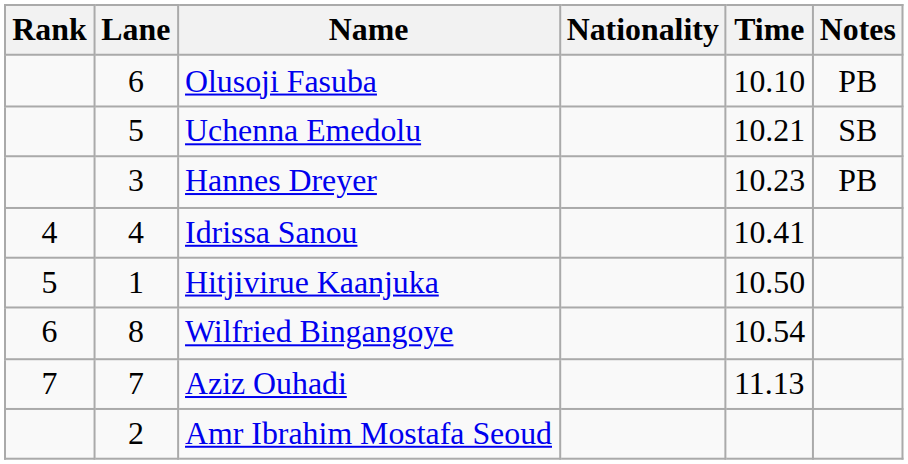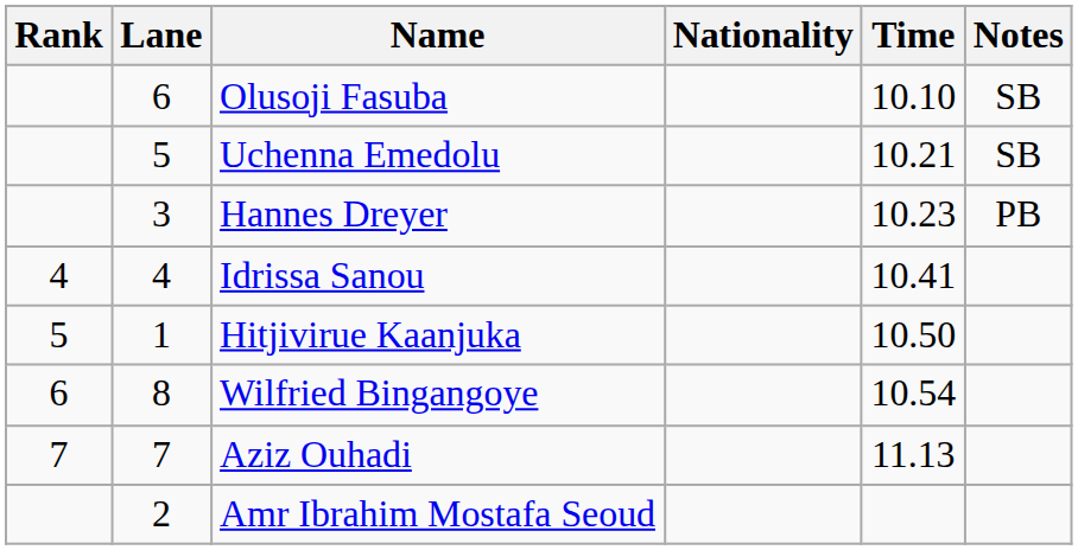Olusoji Fasuba | Notes: PB -> SB
